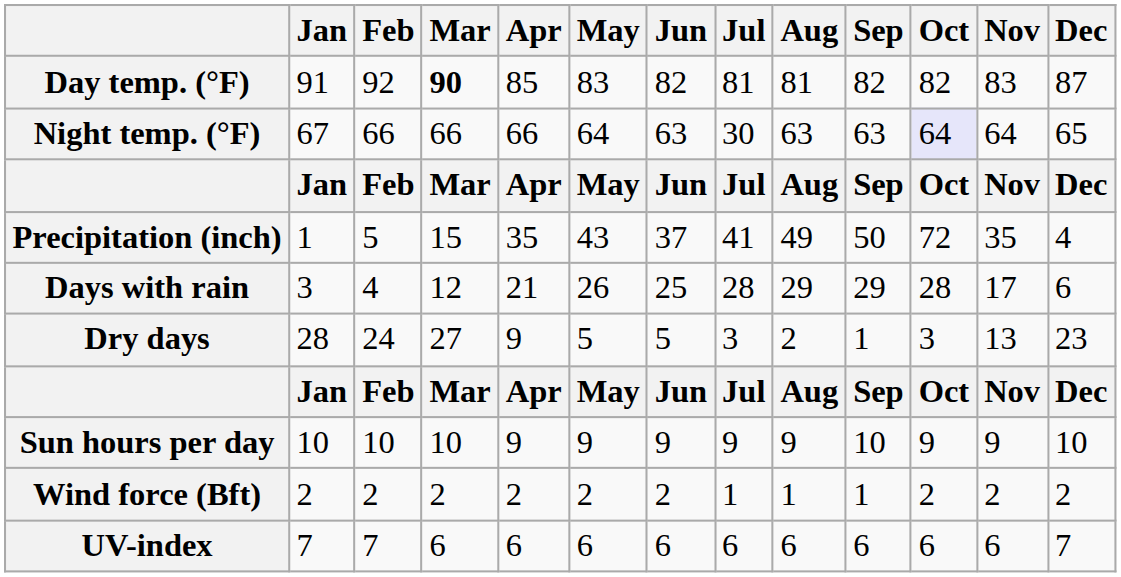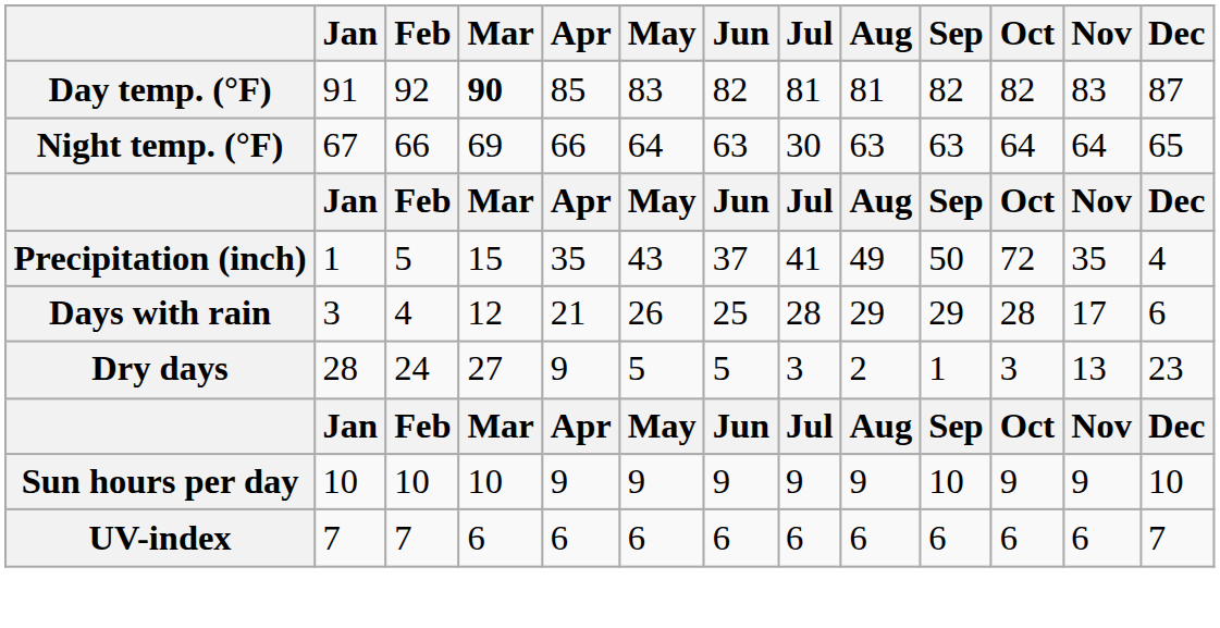Night temp. (°F) | Mar: 66 -> 69
Night temp. (°F) | Oct: lavender background -> no background
- row: Wind force (Bft) | 2 | 2 | 2 | 2 | 2 | 2 | 1 | 1 | 1 | 2 | 2 | 2
